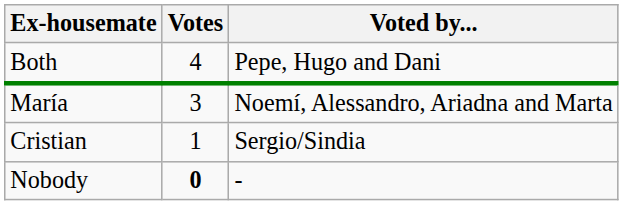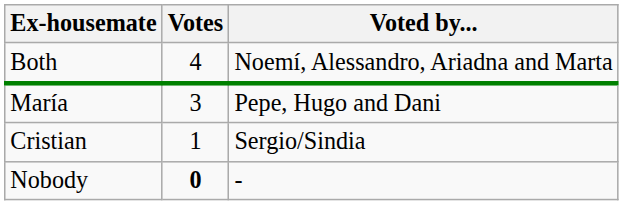Both | Voted by...: Pepe, Hugo and Dani -> Noemí, Alessandro, Ariadna and Marta
María | Voted by...: Noemí, Alessandro, Ariadna and Marta -> Pepe, Hugo and Dani
